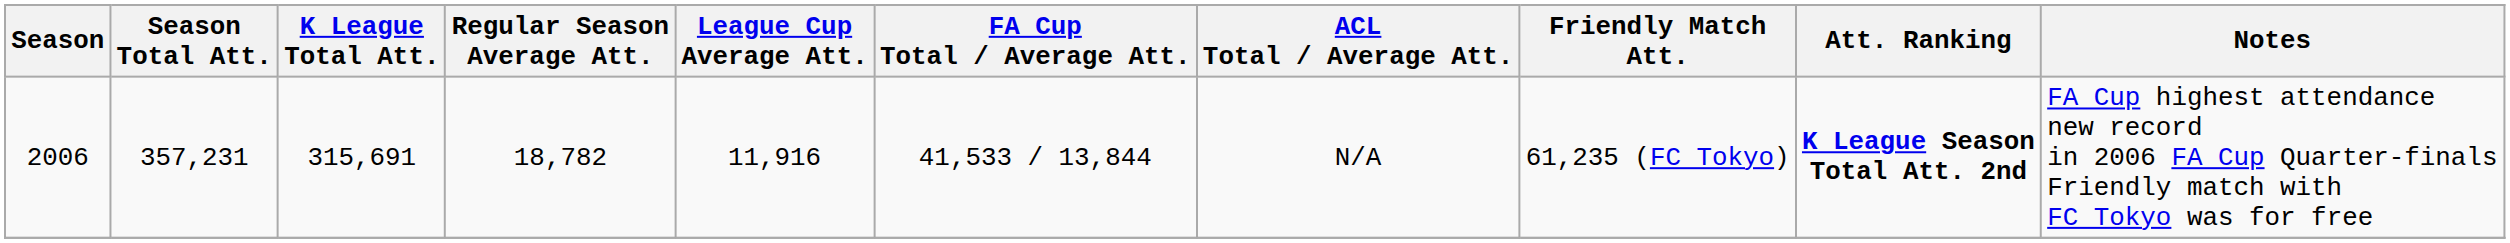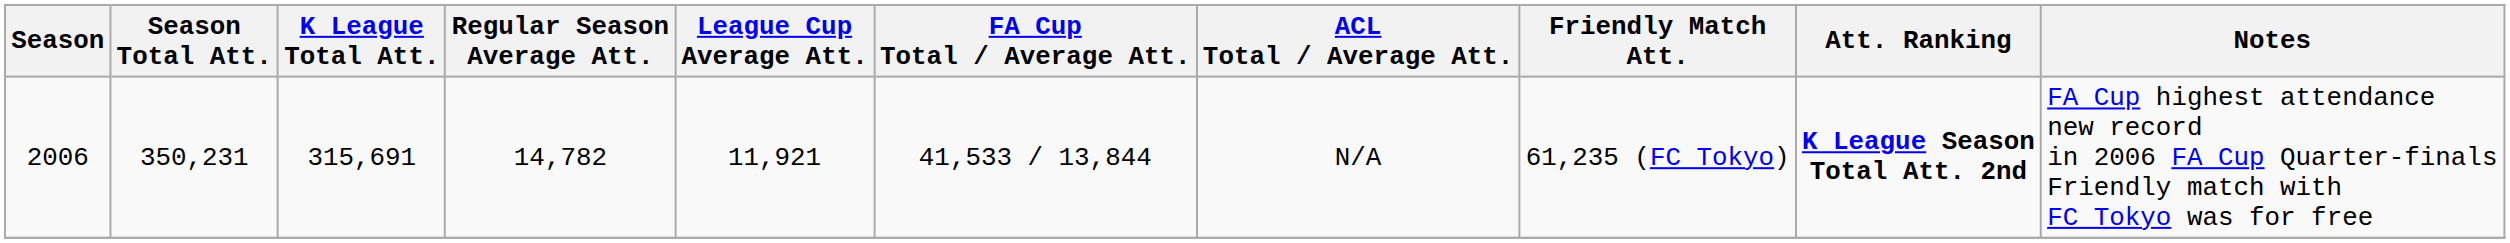2006 | Season Total Att.: 357,231 -> 350,231
2006 | Regular Season Average Att.: 18,782 -> 14,782
2006 | League Cup Average Att.: 11,916 -> 11,921
